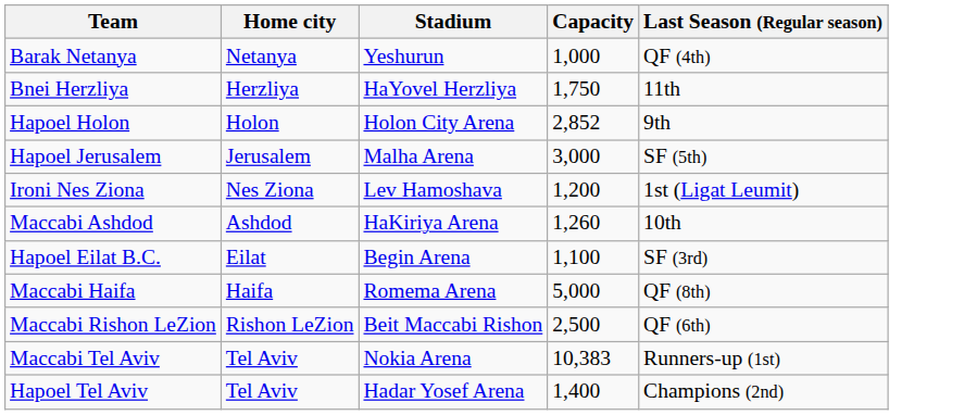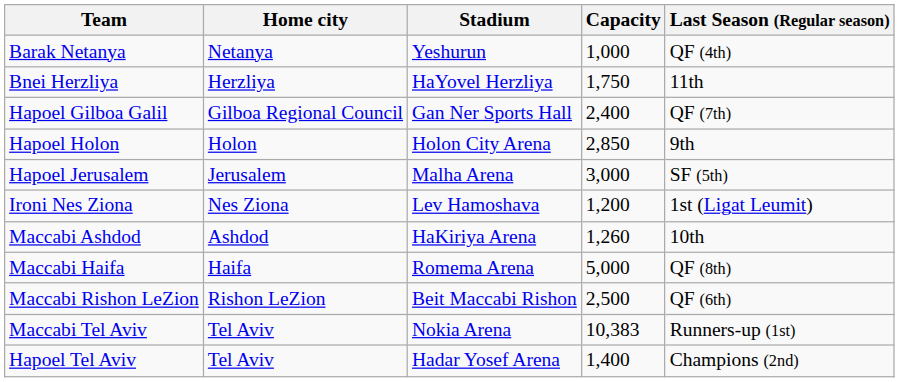+ row: Hapoel Gilboa Galil | Gilboa Regional Council | Gan Ner Sports Hall | 2,400 | QF (7th)
Hapoel Holon | Capacity: 2,852 -> 2,850
- row: Hapoel Eilat B.C. | Eilat | Begin Arena | 1,100 | SF (3rd)
